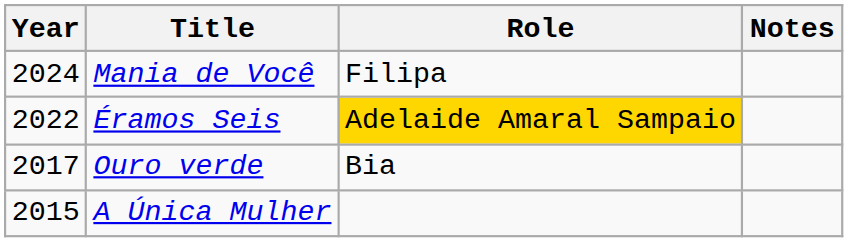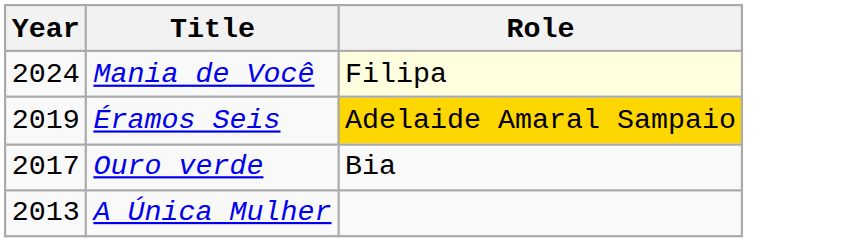- column: Notes
Mania de Você | Role: no background -> lightyellow background
Éramos Seis | Year: 2022 -> 2019
A Única Mulher | Year: 2015 -> 2013
